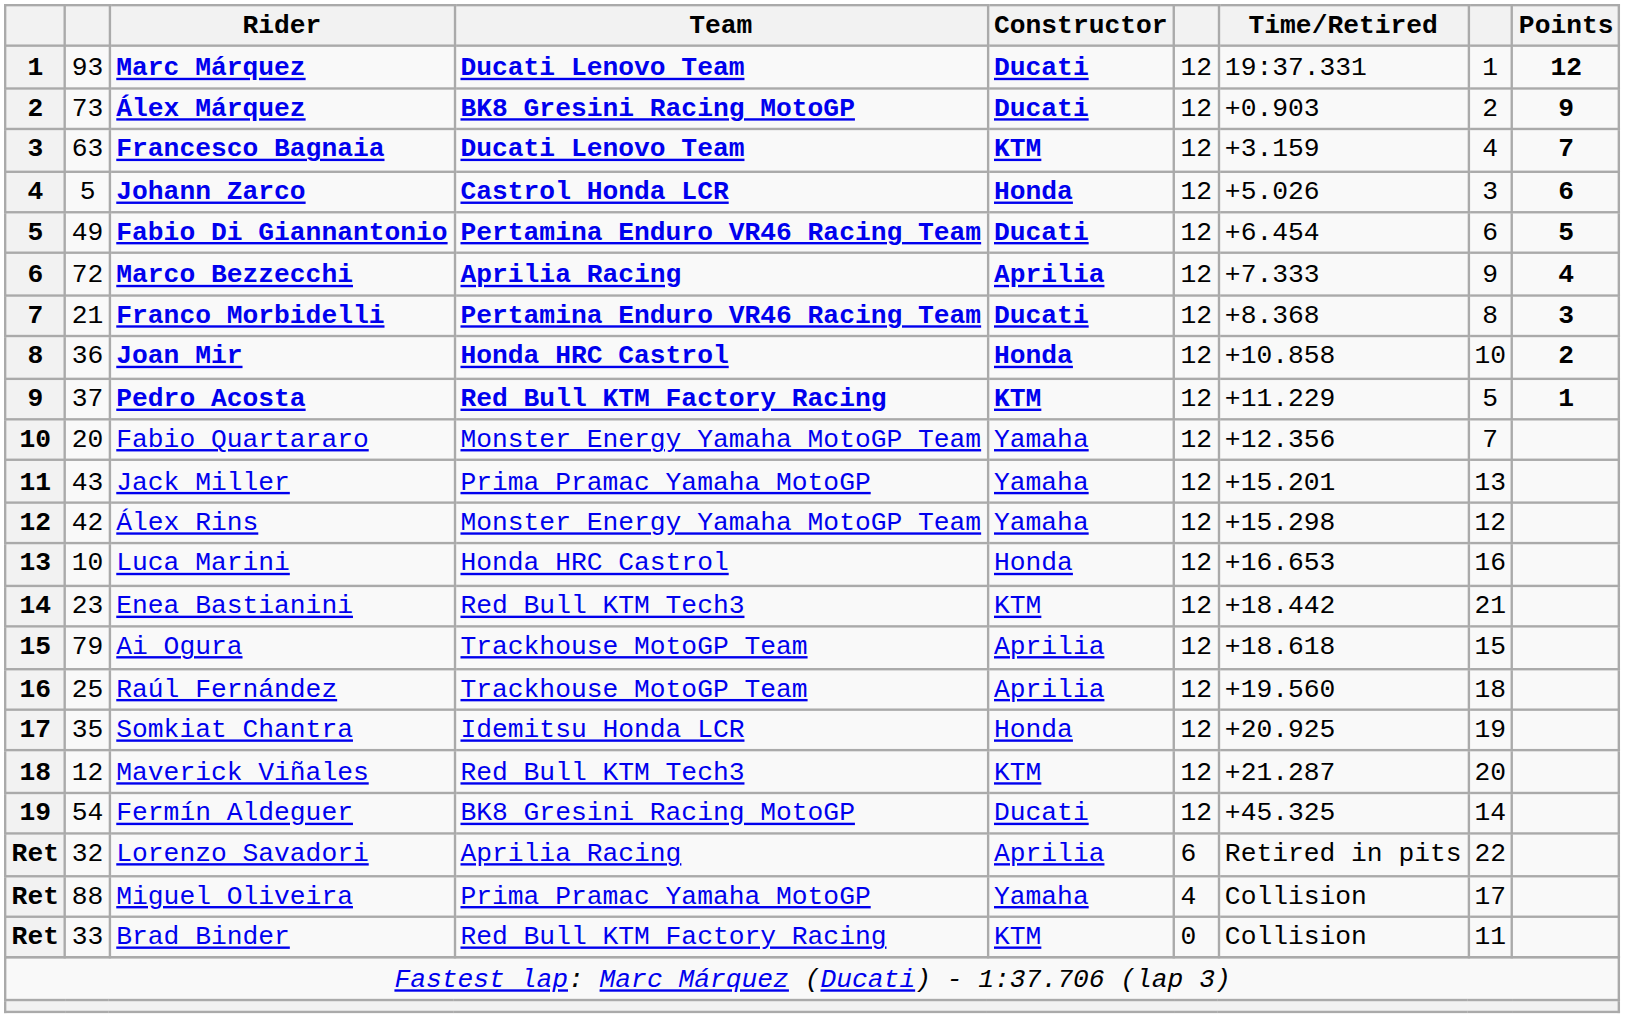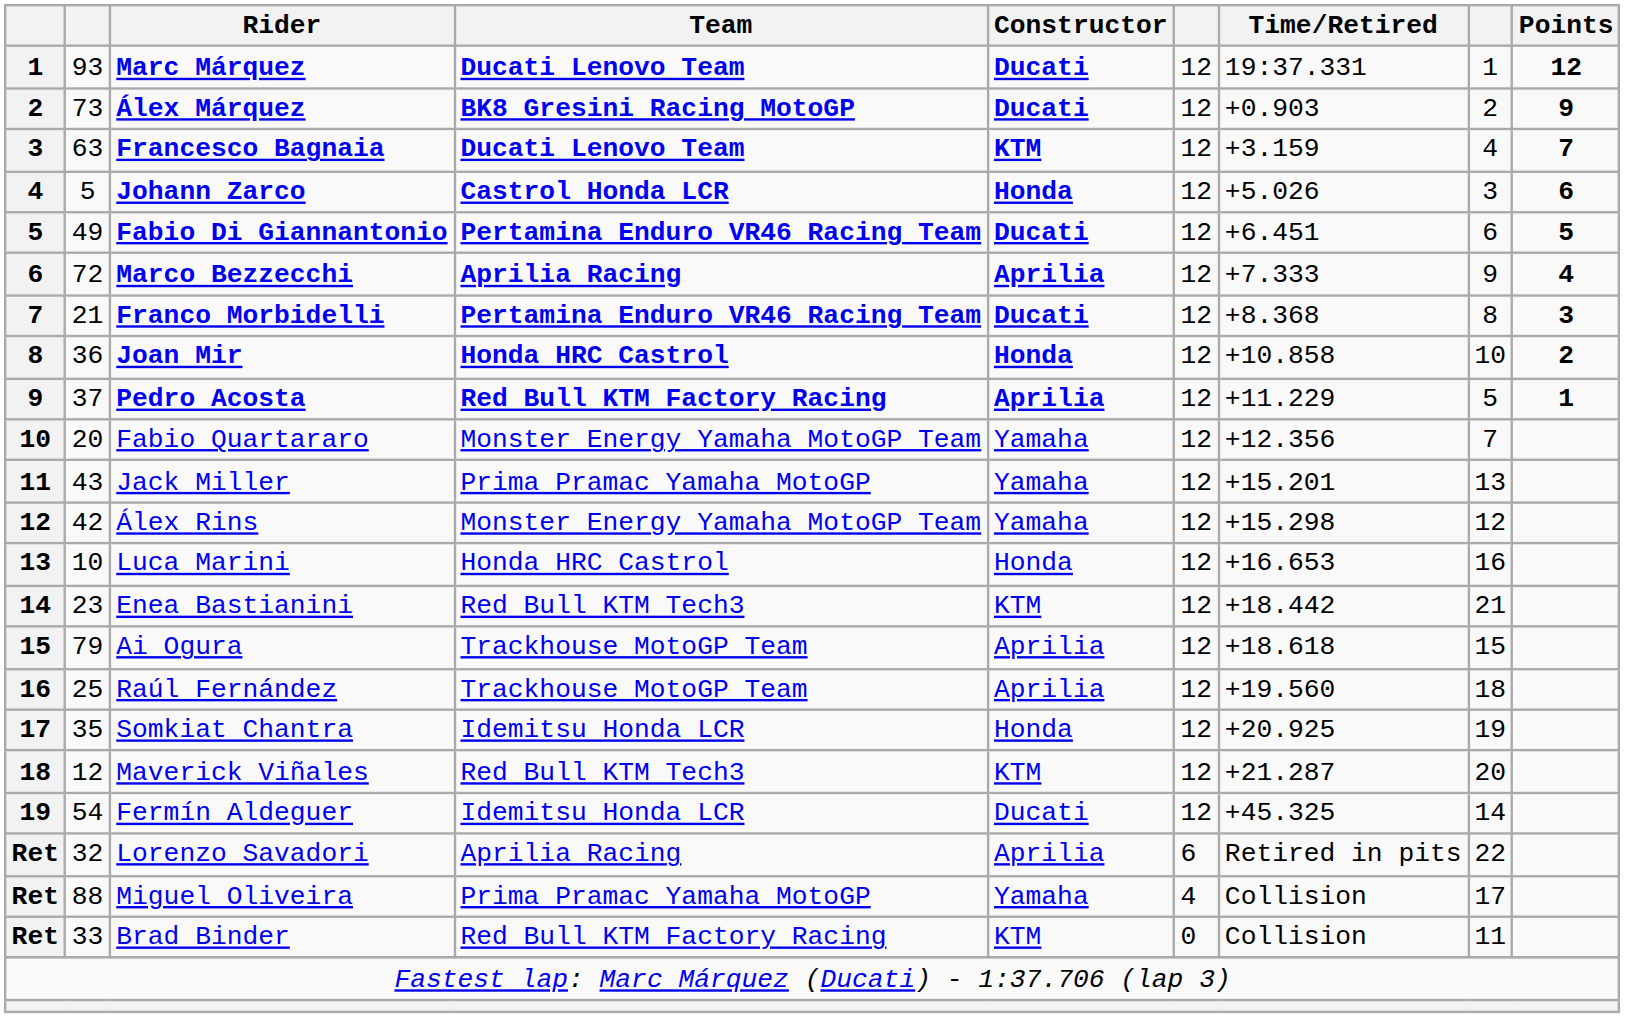Fabio Di Giannantonio | Time/Retired: +6.454 -> +6.451
Pedro Acosta | Constructor: KTM -> Aprilia
Fermín Aldeguer | Team: BK8 Gresini Racing MotoGP -> Idemitsu Honda LCR
